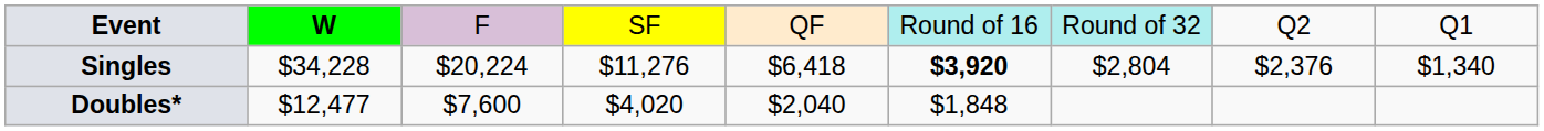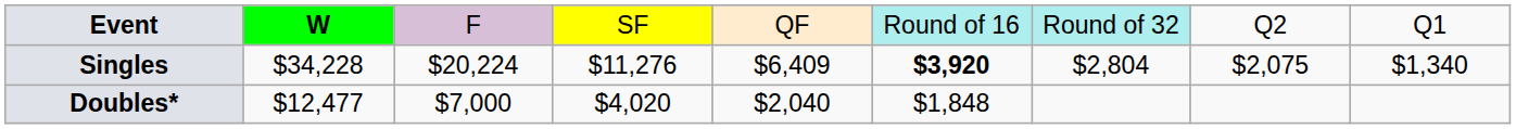Singles | column 5: $6,418 -> $6,409
Singles | column 8: $2,376 -> $2,075
Doubles* | column 3: $7,600 -> $7,000
